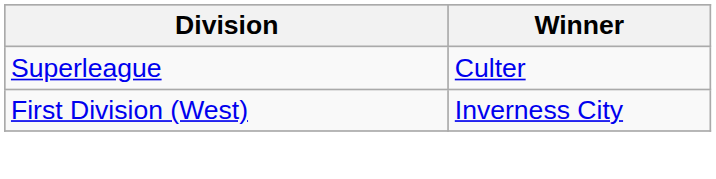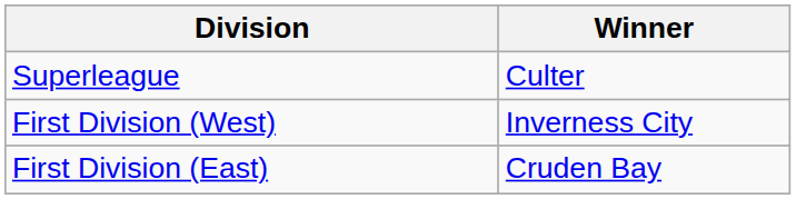+ row: First Division (East) | Cruden Bay
